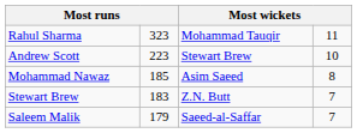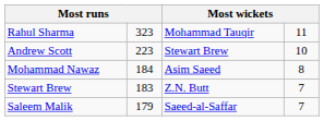Mohammad Nawaz | column 2: 185 -> 184
